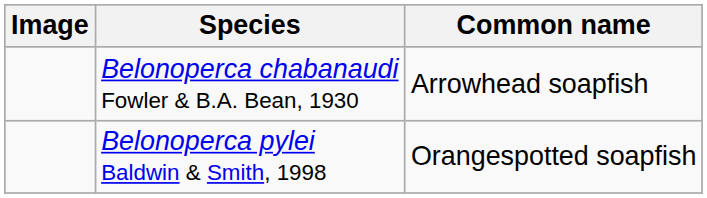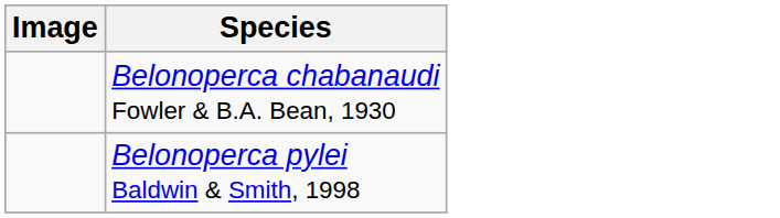- column: Common name | Arrowhead soapfish | Orangespotted soapfish
